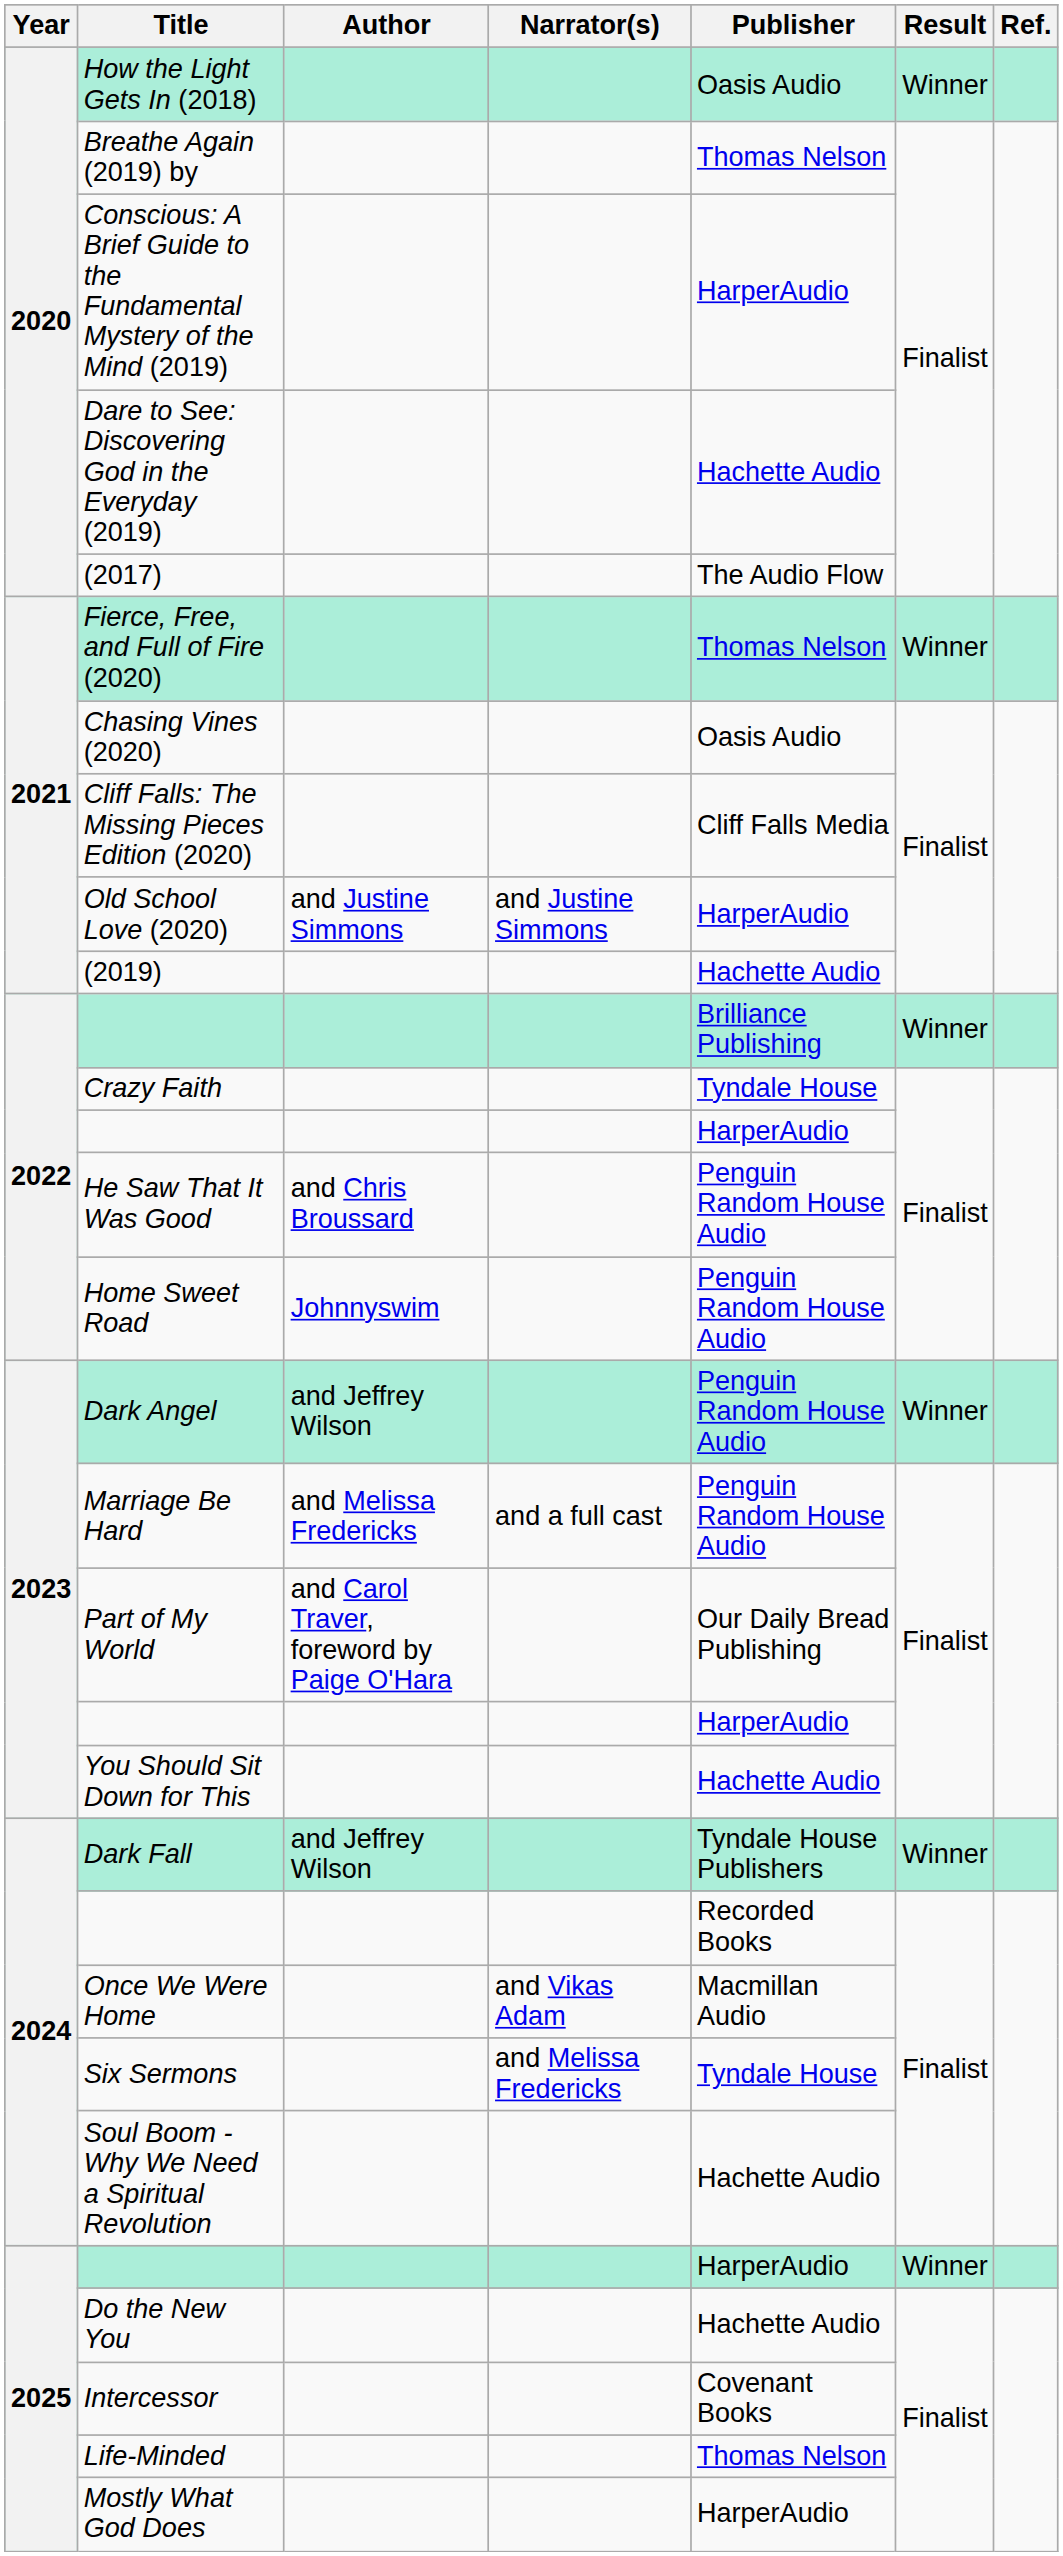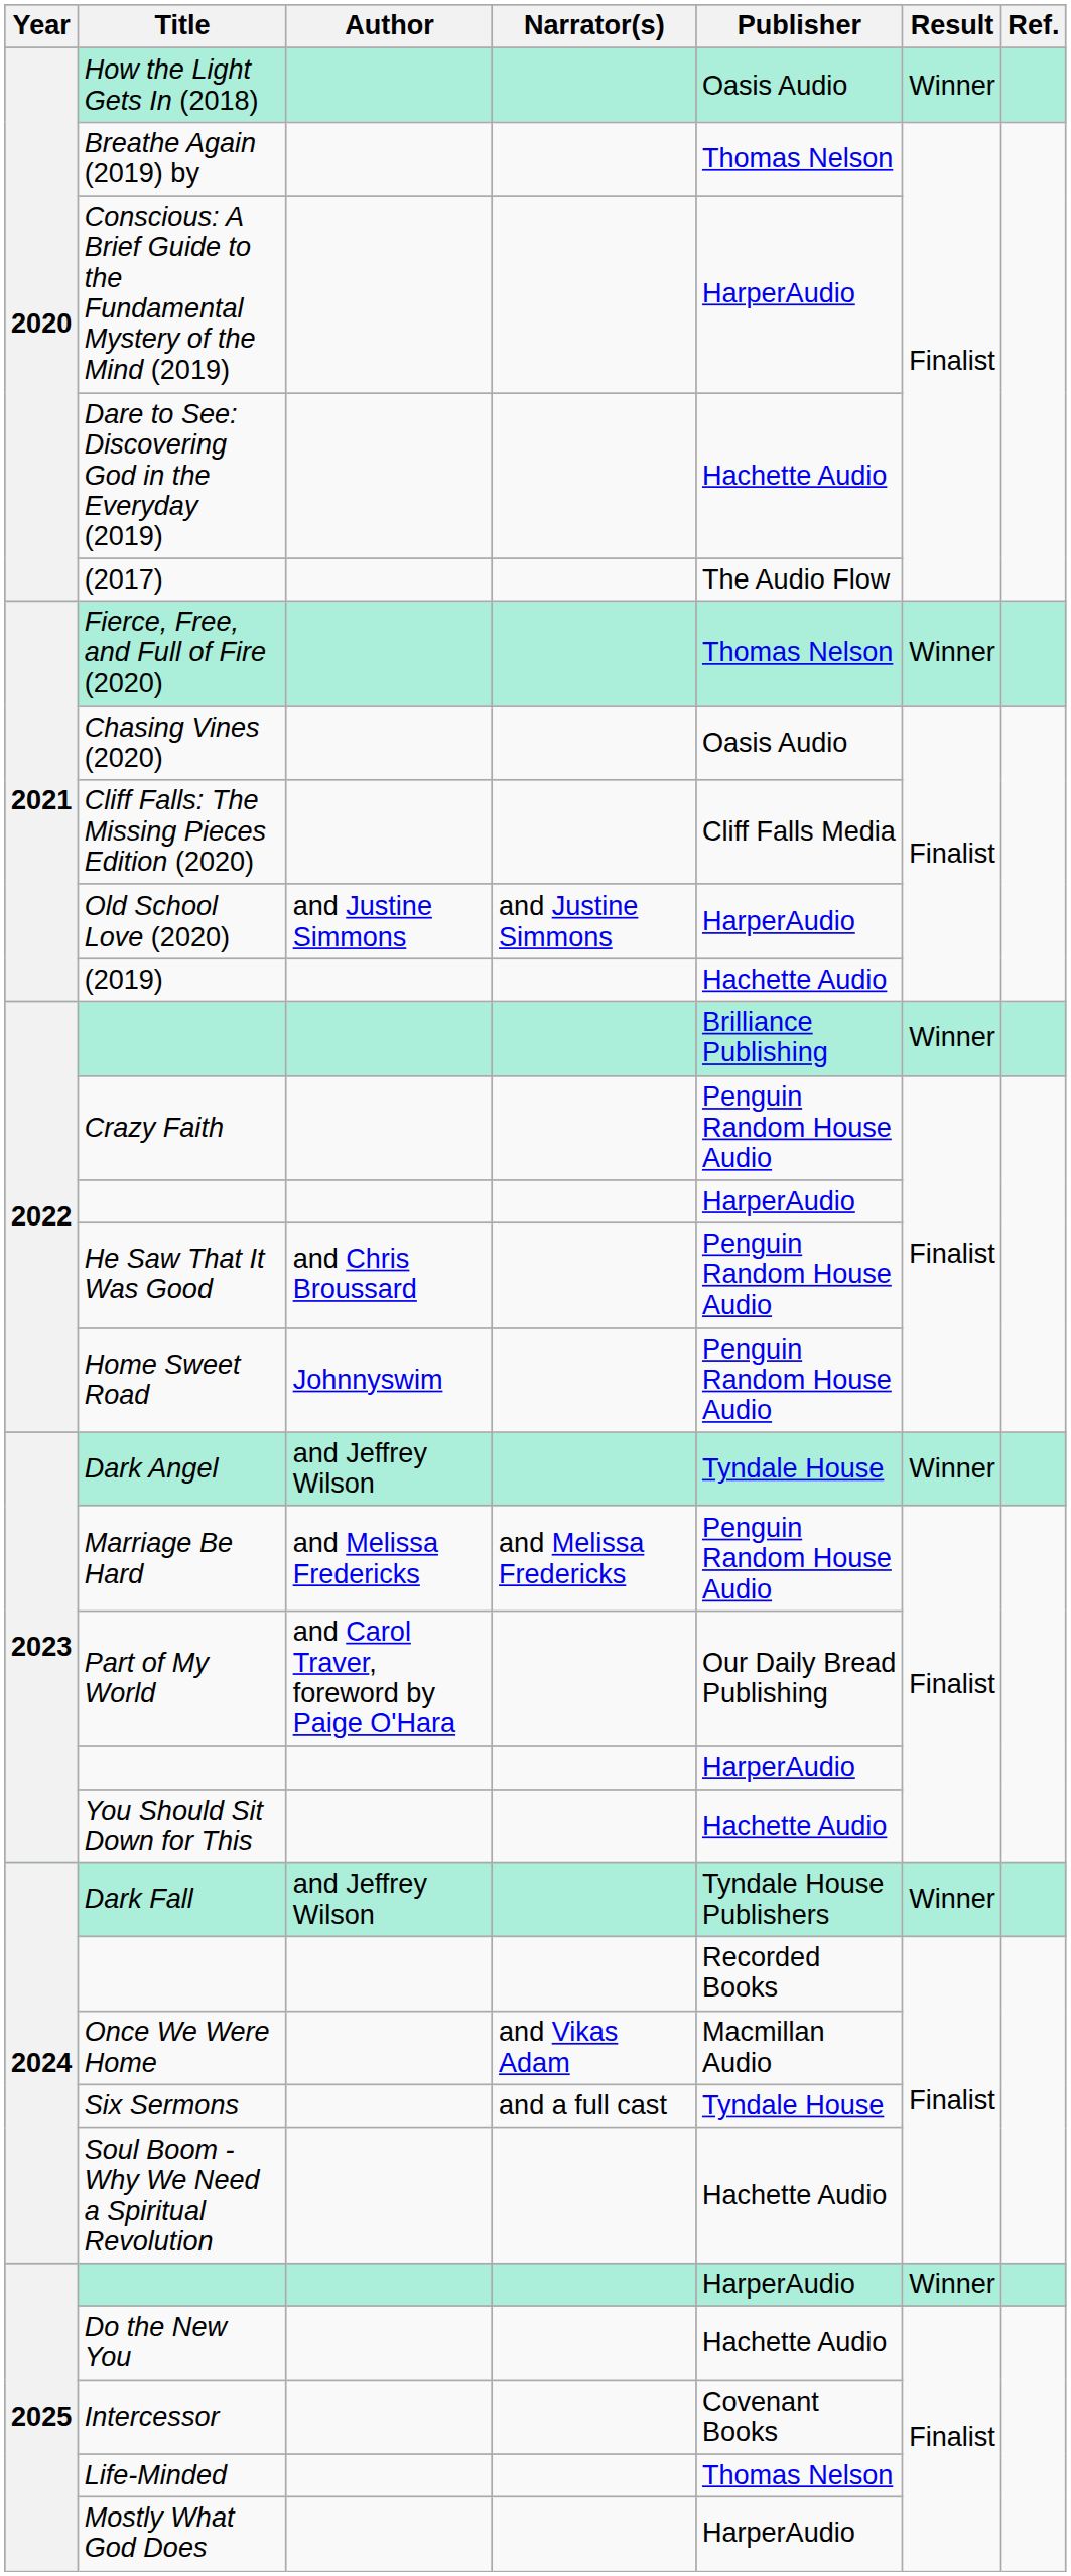Crazy Faith | Publisher: Tyndale House -> Penguin Random House Audio
Dark Angel | Publisher: Penguin Random House Audio -> Tyndale House
Marriage Be Hard | Narrator(s): and a full cast -> and Melissa Fredericks
Six Sermons | Narrator(s): and Melissa Fredericks -> and a full cast
